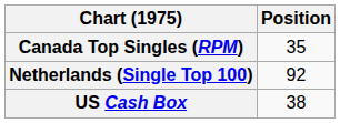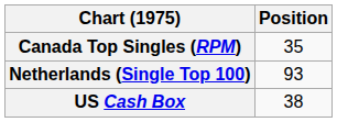Netherlands (Single Top 100) | Position: 92 -> 93
